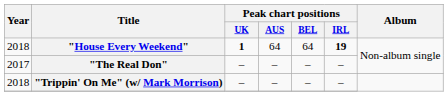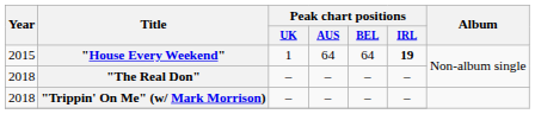"House Every Weekend" | Year: 2018 -> 2015
"House Every Weekend" | Peak chart positions / UK: bold -> normal
"The Real Don" | Year: 2017 -> 2018
